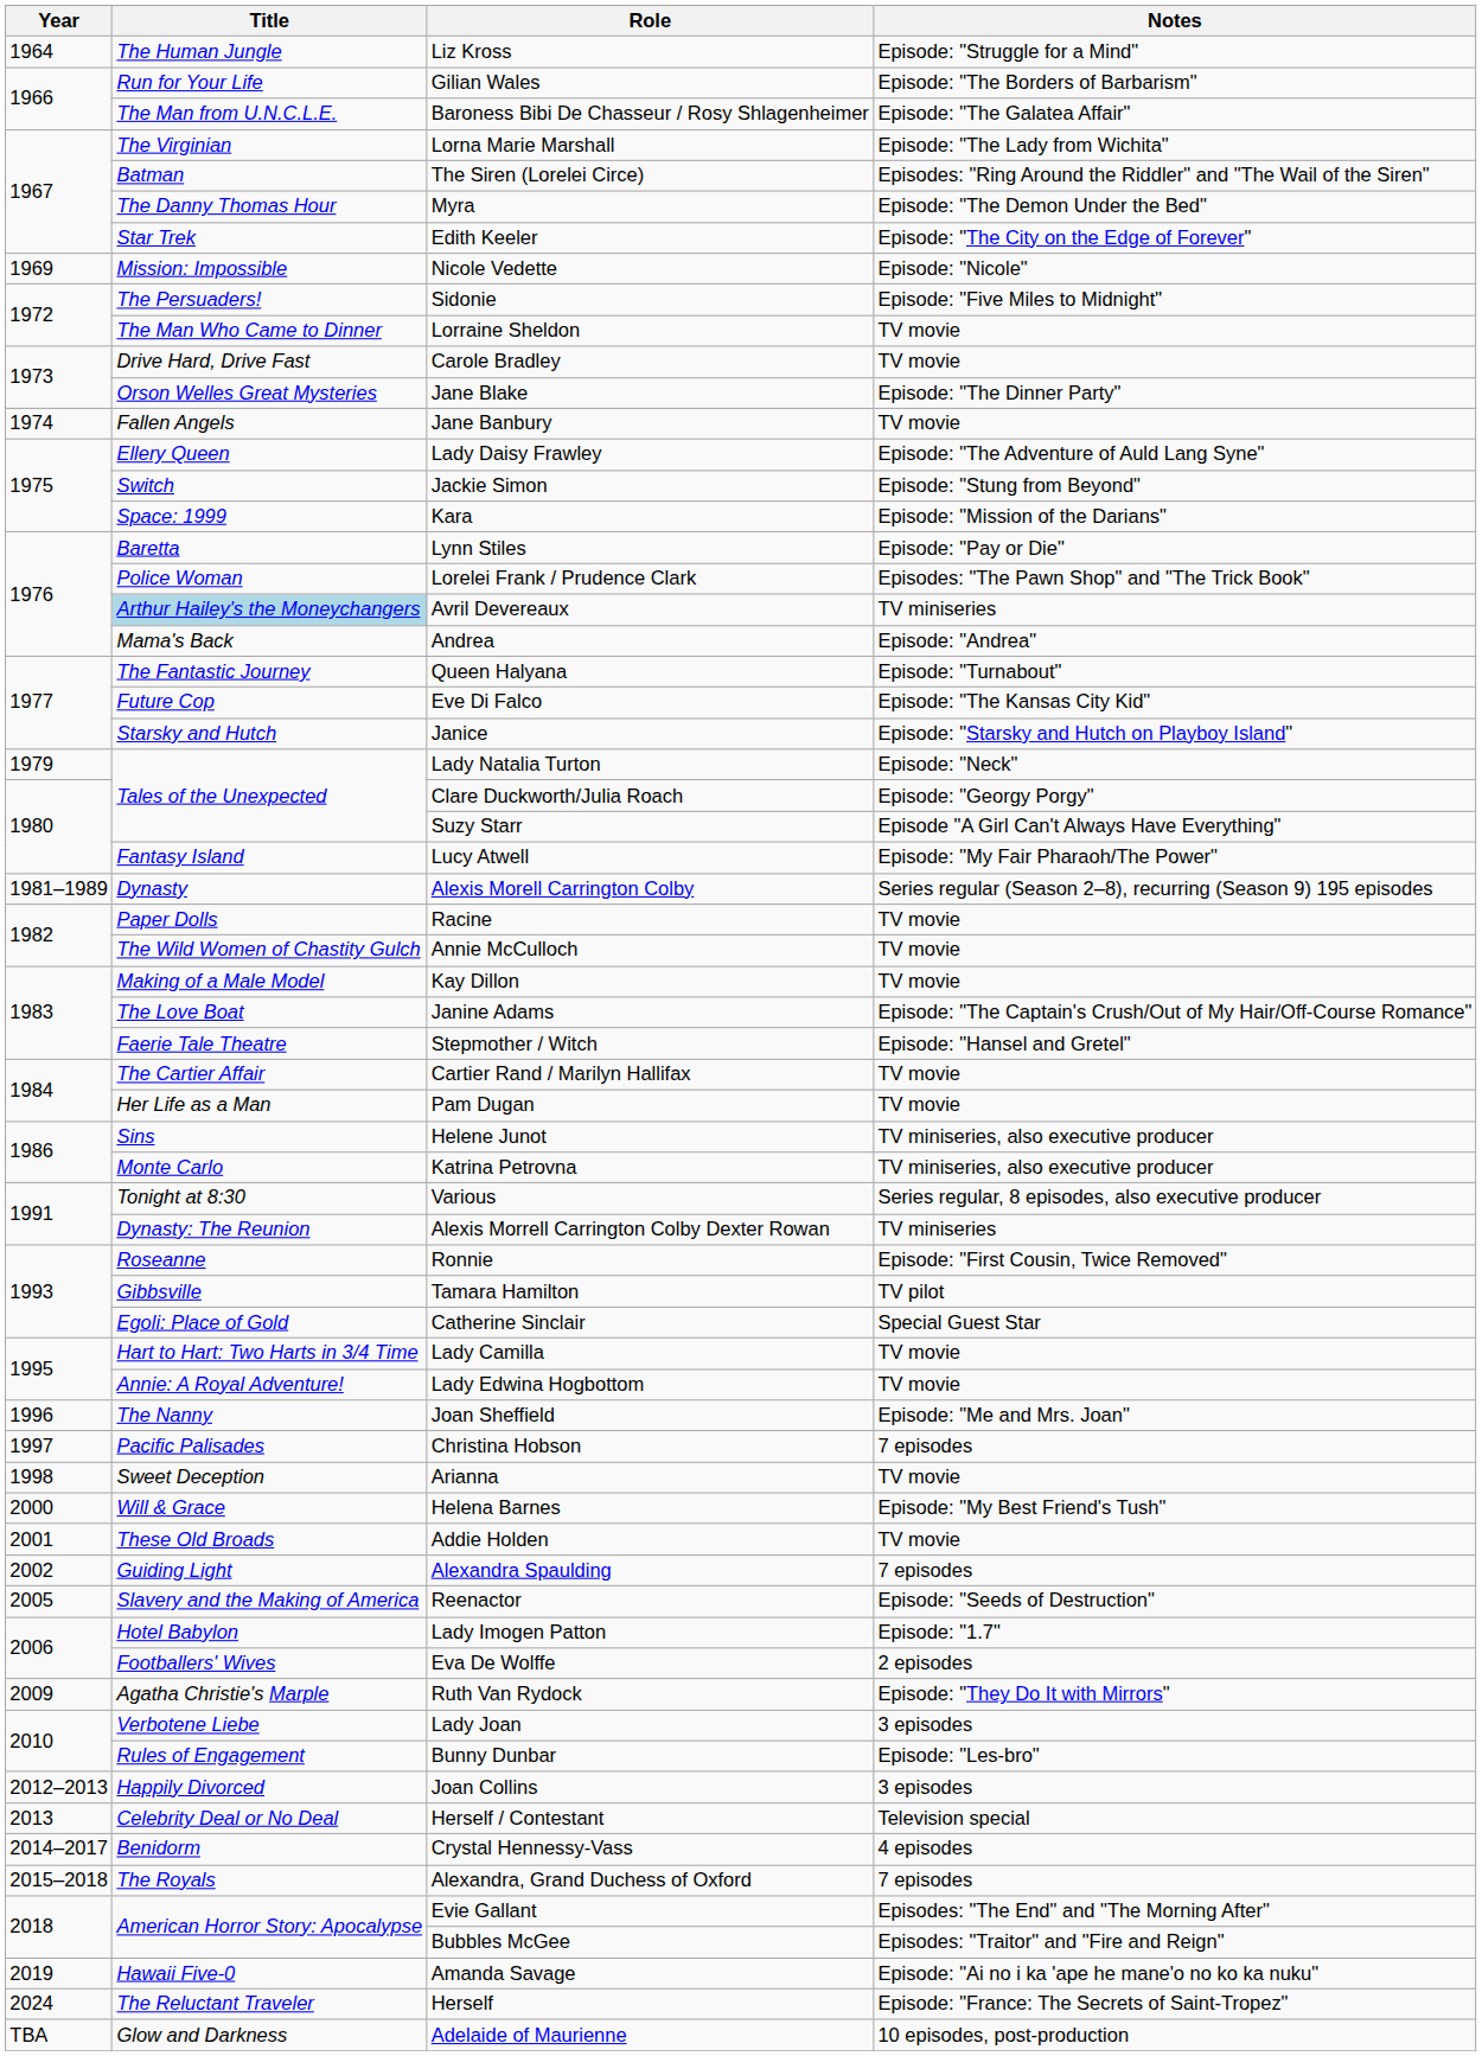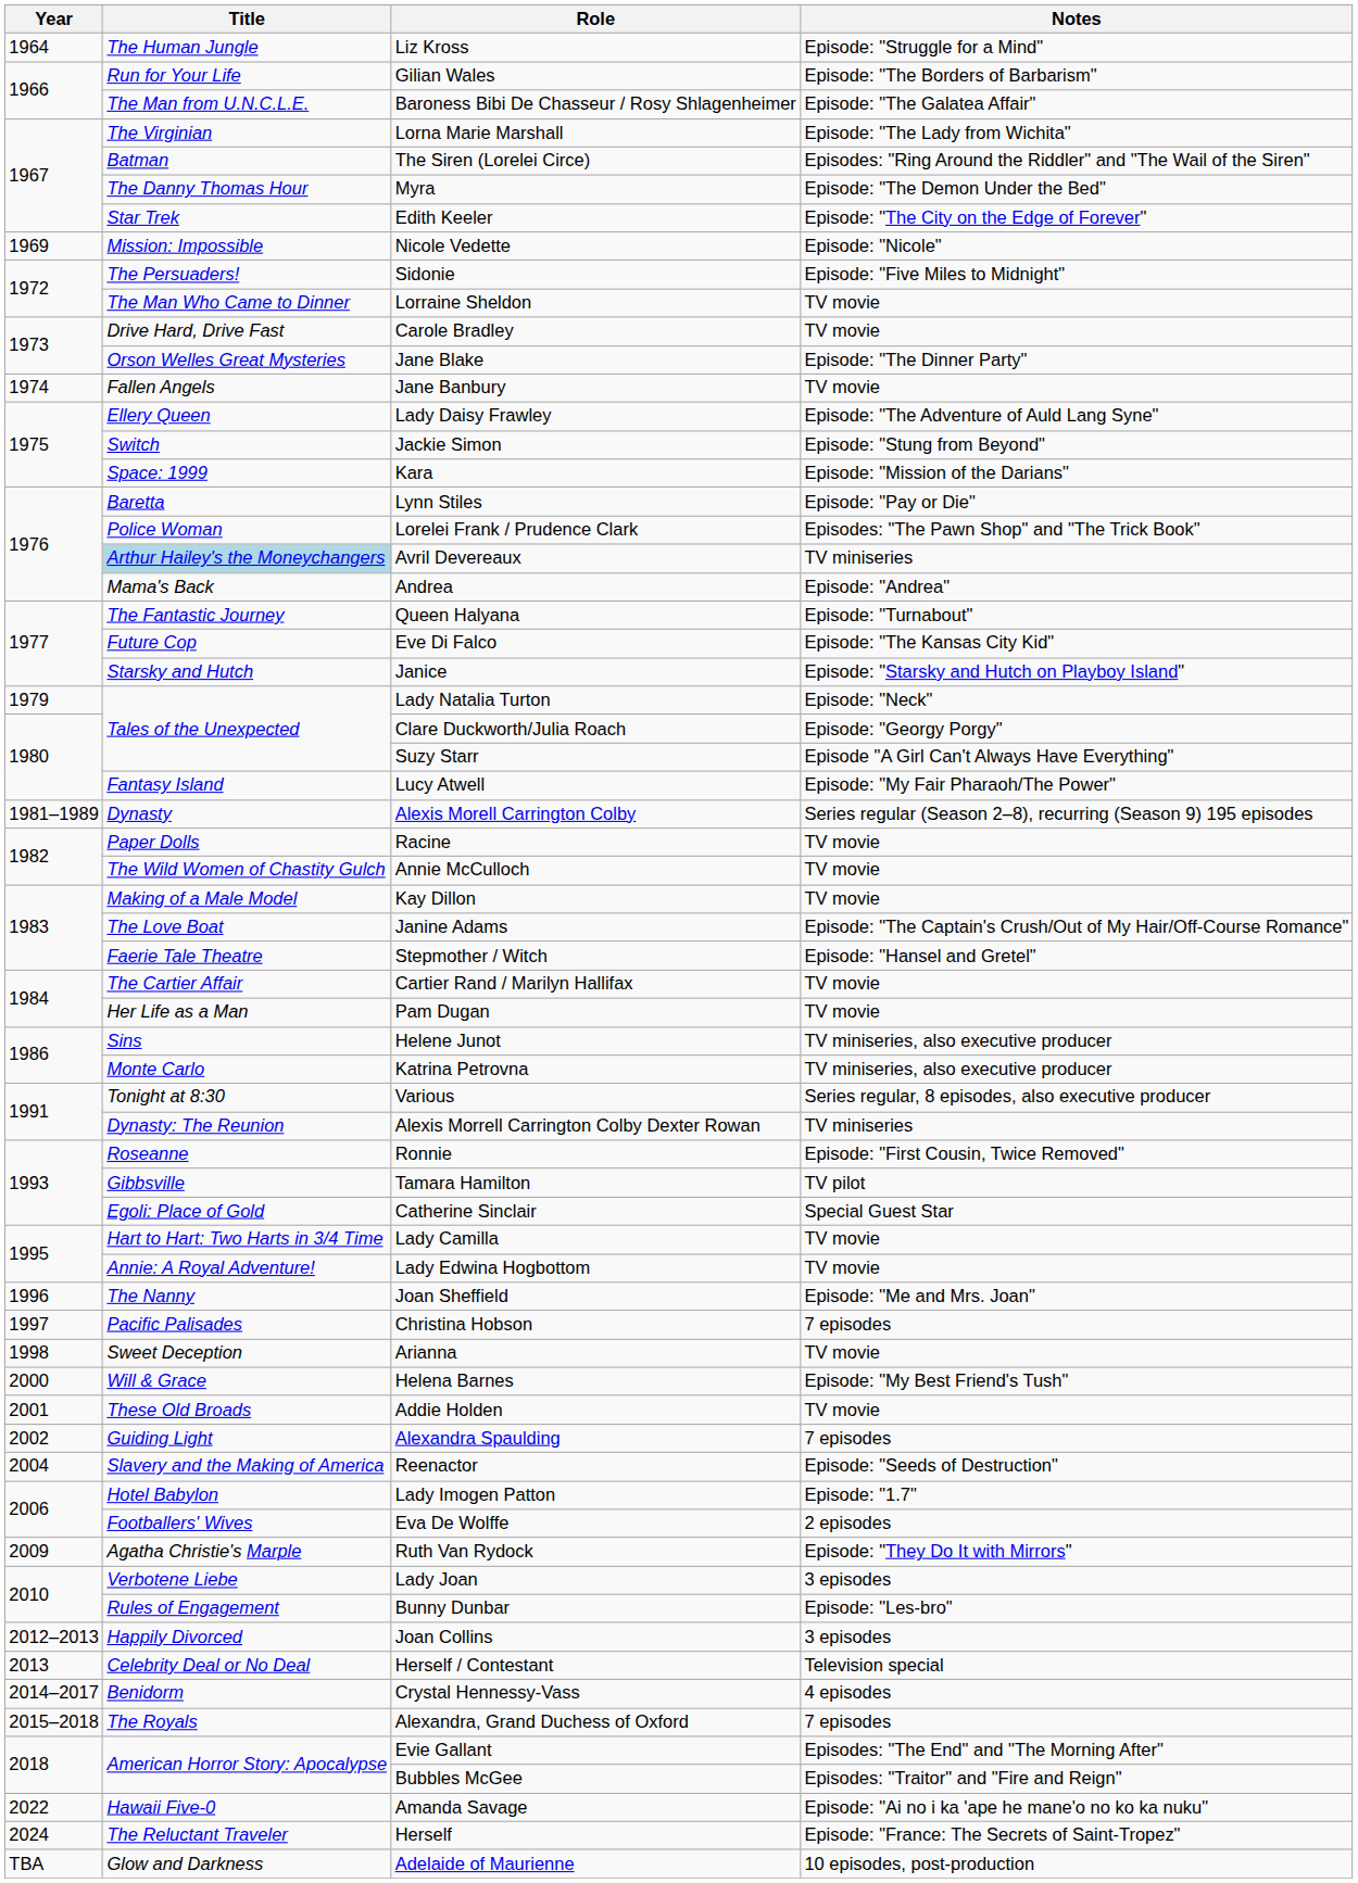Reenactor | Year: 2005 -> 2004
Amanda Savage | Year: 2019 -> 2022
